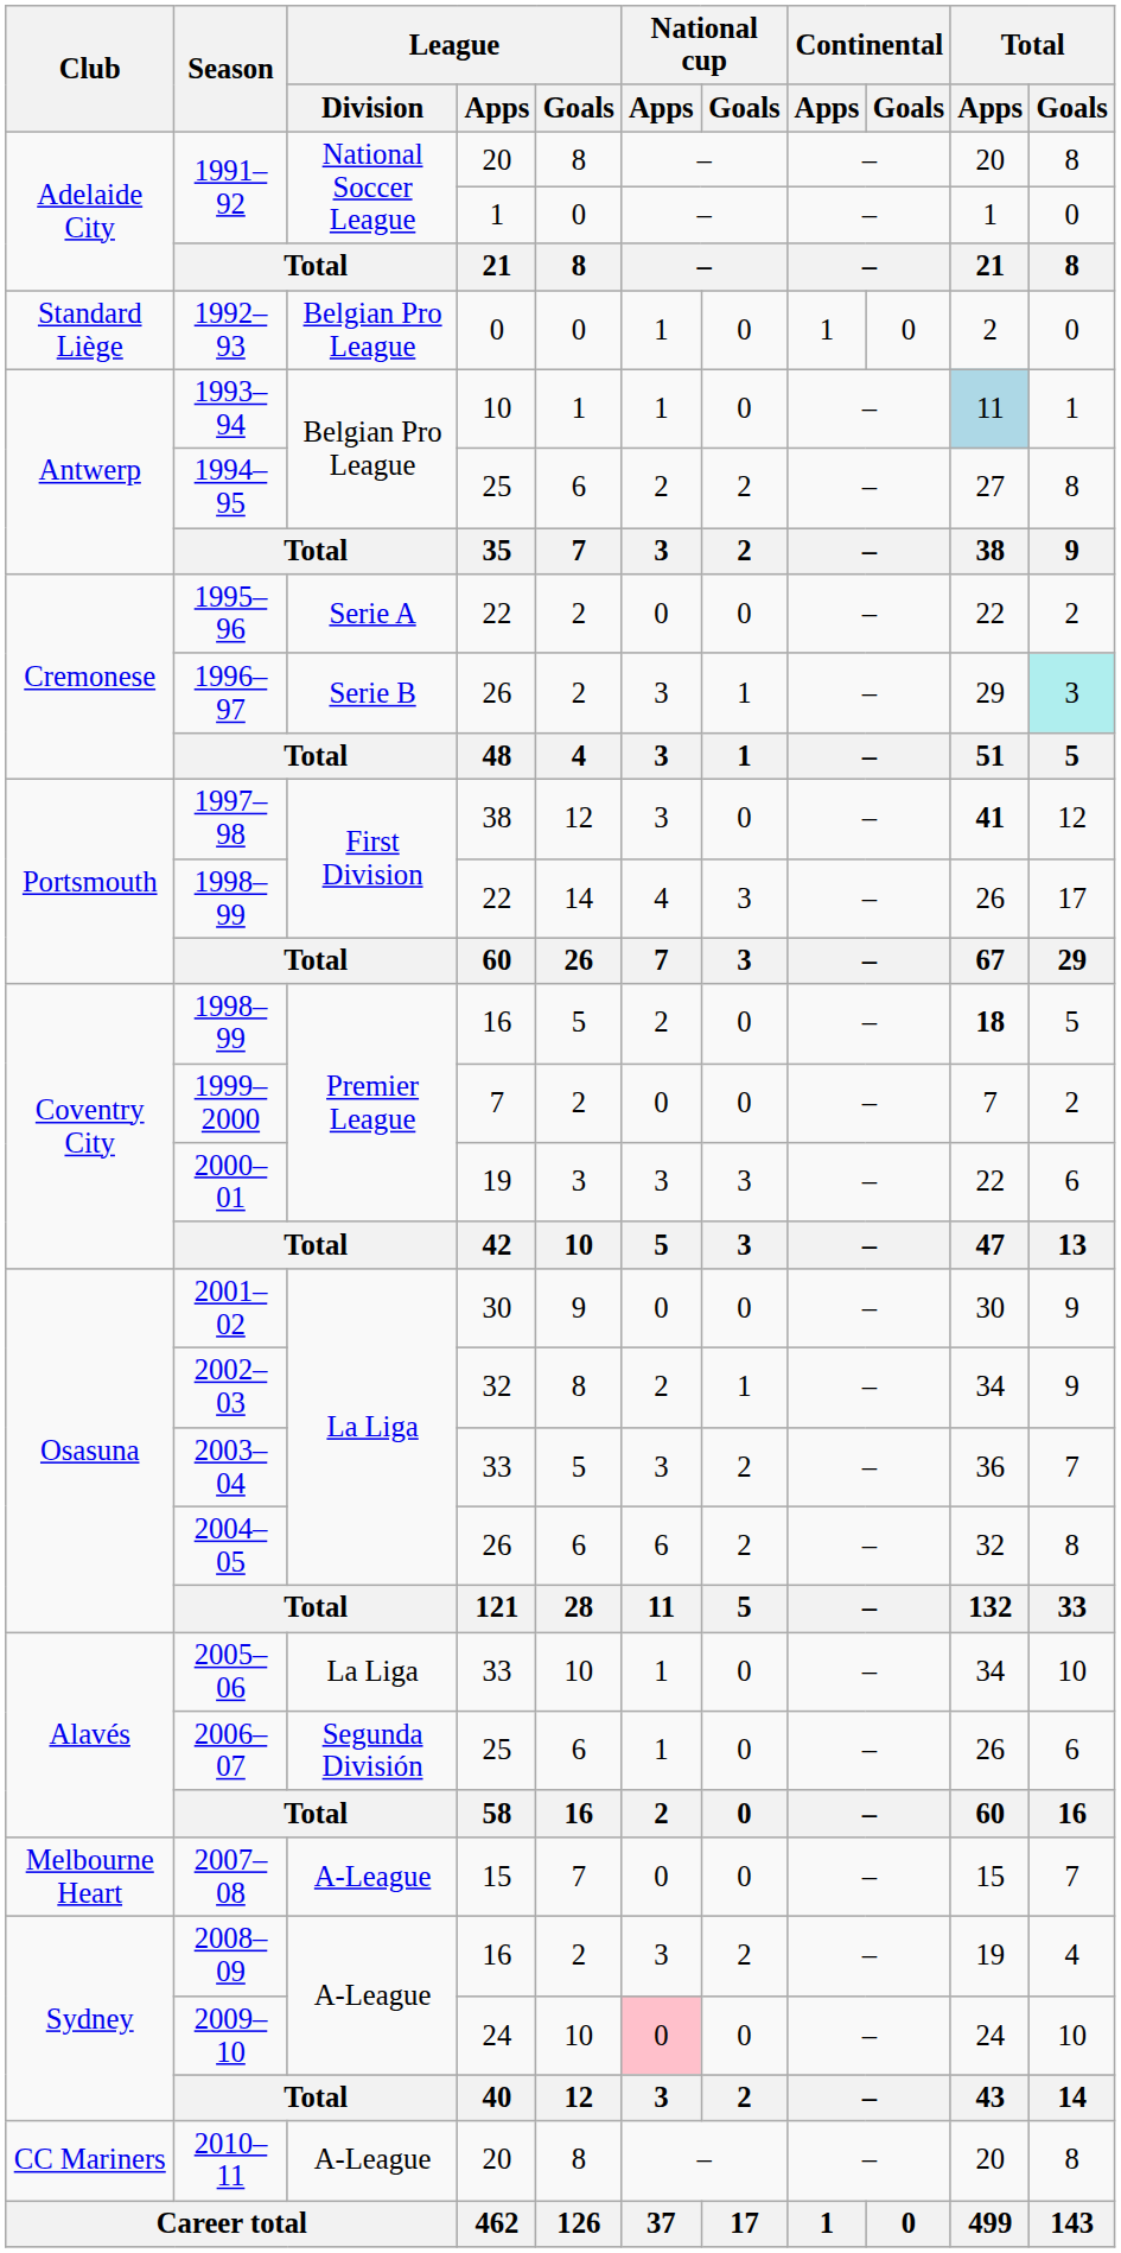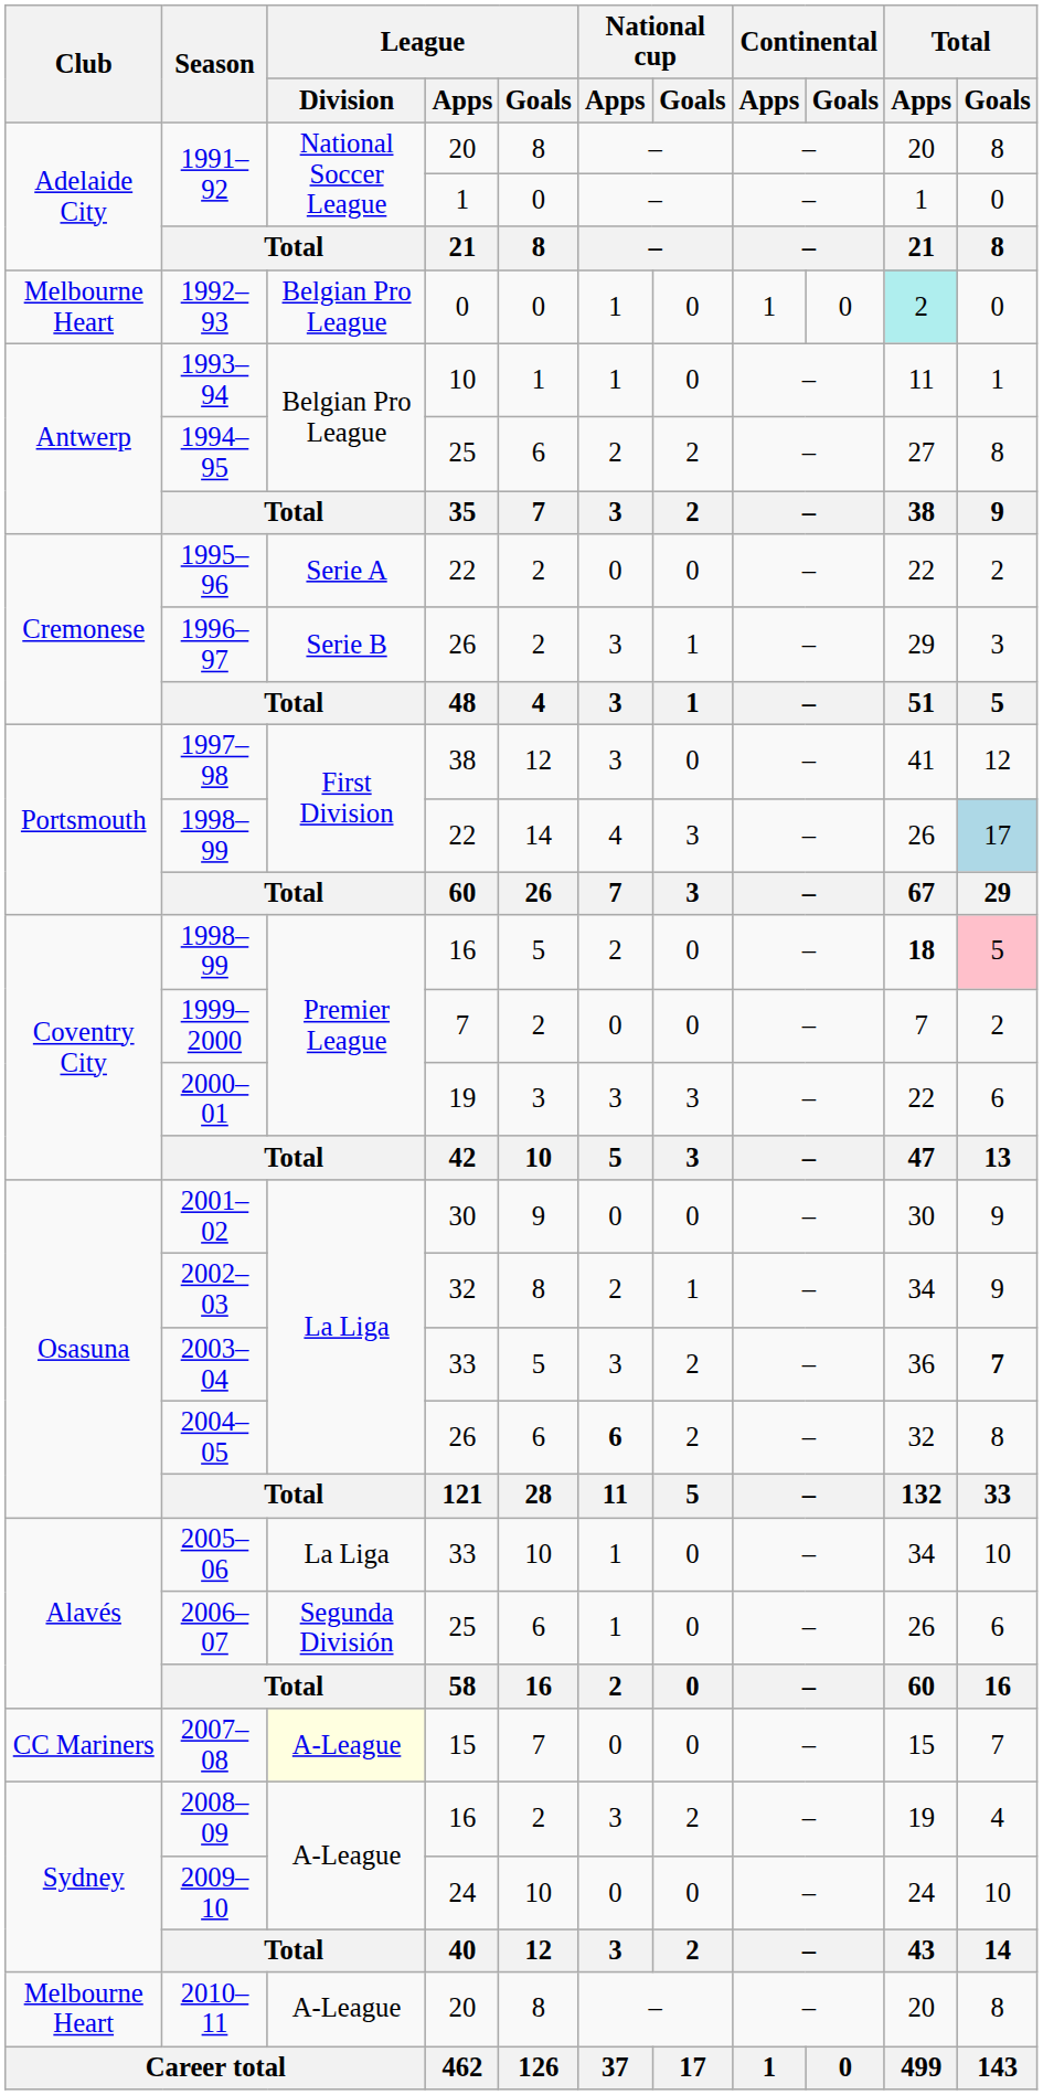1992–93 | Club: Standard Liège -> Melbourne Heart
1992–93 | Total / Apps: no background -> paleturquoise background
1993–94 | Total / Apps: lightblue background -> no background
1996–97 | Total / Goals: paleturquoise background -> no background
1997–98 | Total / Apps: bold -> normal
1998–99 / 22 | Total / Goals: no background -> lightblue background
1998–99 / 16 | Total / Goals: no background -> pink background
2003–04 | Total / Goals: normal -> bold
2004–05 | National cup / Apps: normal -> bold
2007–08 | Club: Melbourne Heart -> CC Mariners
2007–08 | League / Division: no background -> lightyellow background
2009–10 | National cup / Apps: pink background -> no background
2010–11 | Club: CC Mariners -> Melbourne Heart
